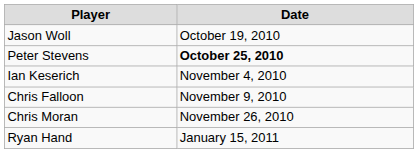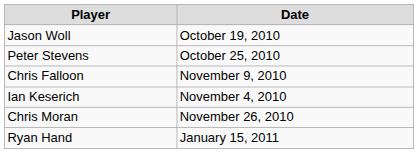Peter Stevens | Date: bold -> normal
rows swapped: Ian Keserich <-> Chris Falloon
